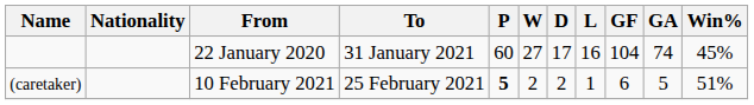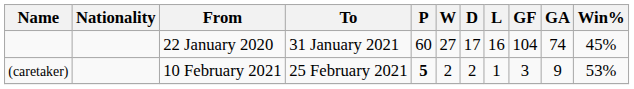(caretaker) | GF: 6 -> 3
(caretaker) | GA: 5 -> 9
(caretaker) | Win%: 51% -> 53%
